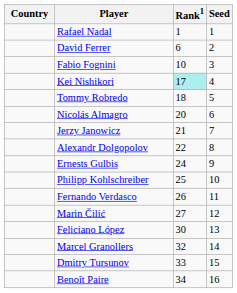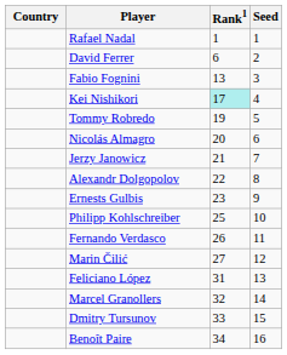Fabio Fognini | Rank1: 10 -> 13
Tommy Robredo | Rank1: 18 -> 19
Ernests Gulbis | Rank1: 24 -> 23
Feliciano López | Rank1: 30 -> 31
